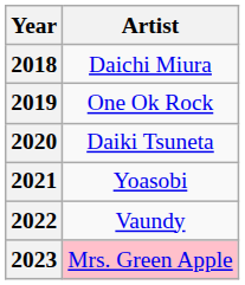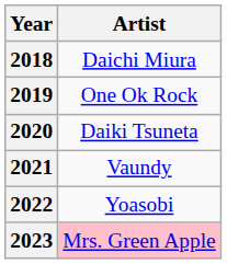2021 | Artist: Yoasobi -> Vaundy
2022 | Artist: Vaundy -> Yoasobi
